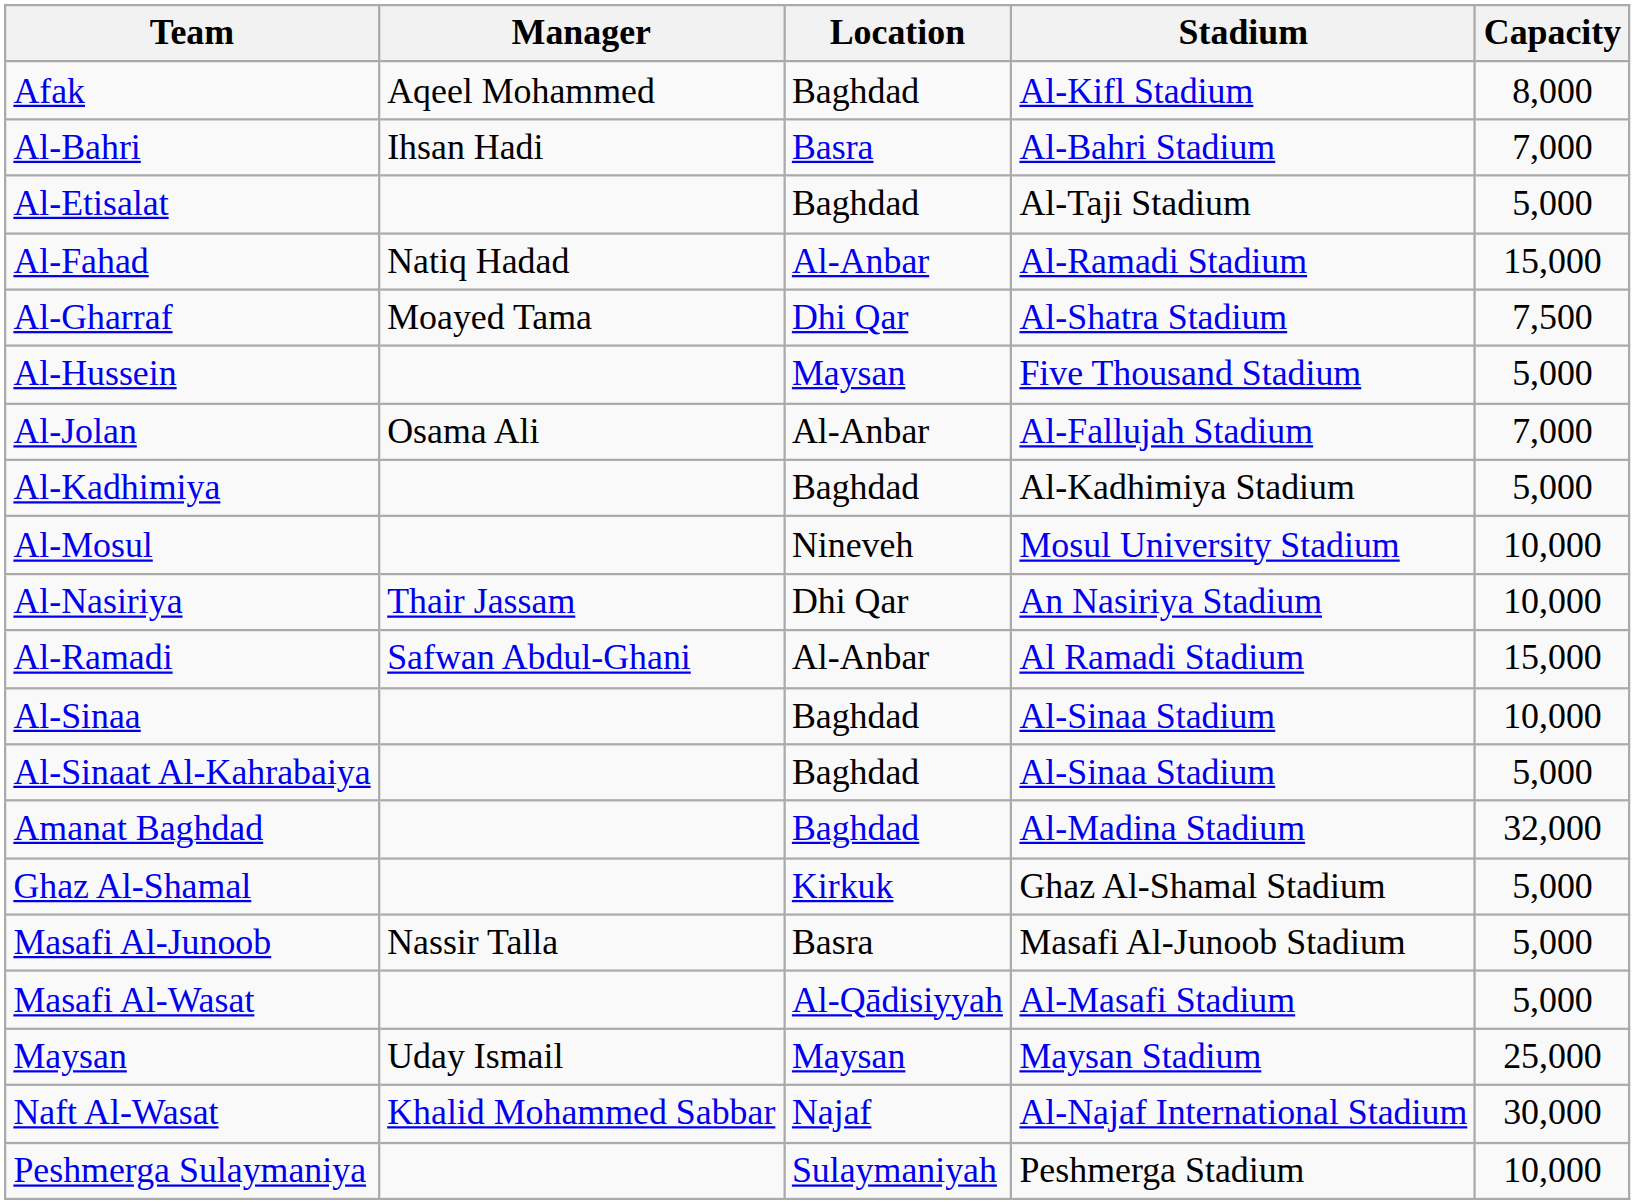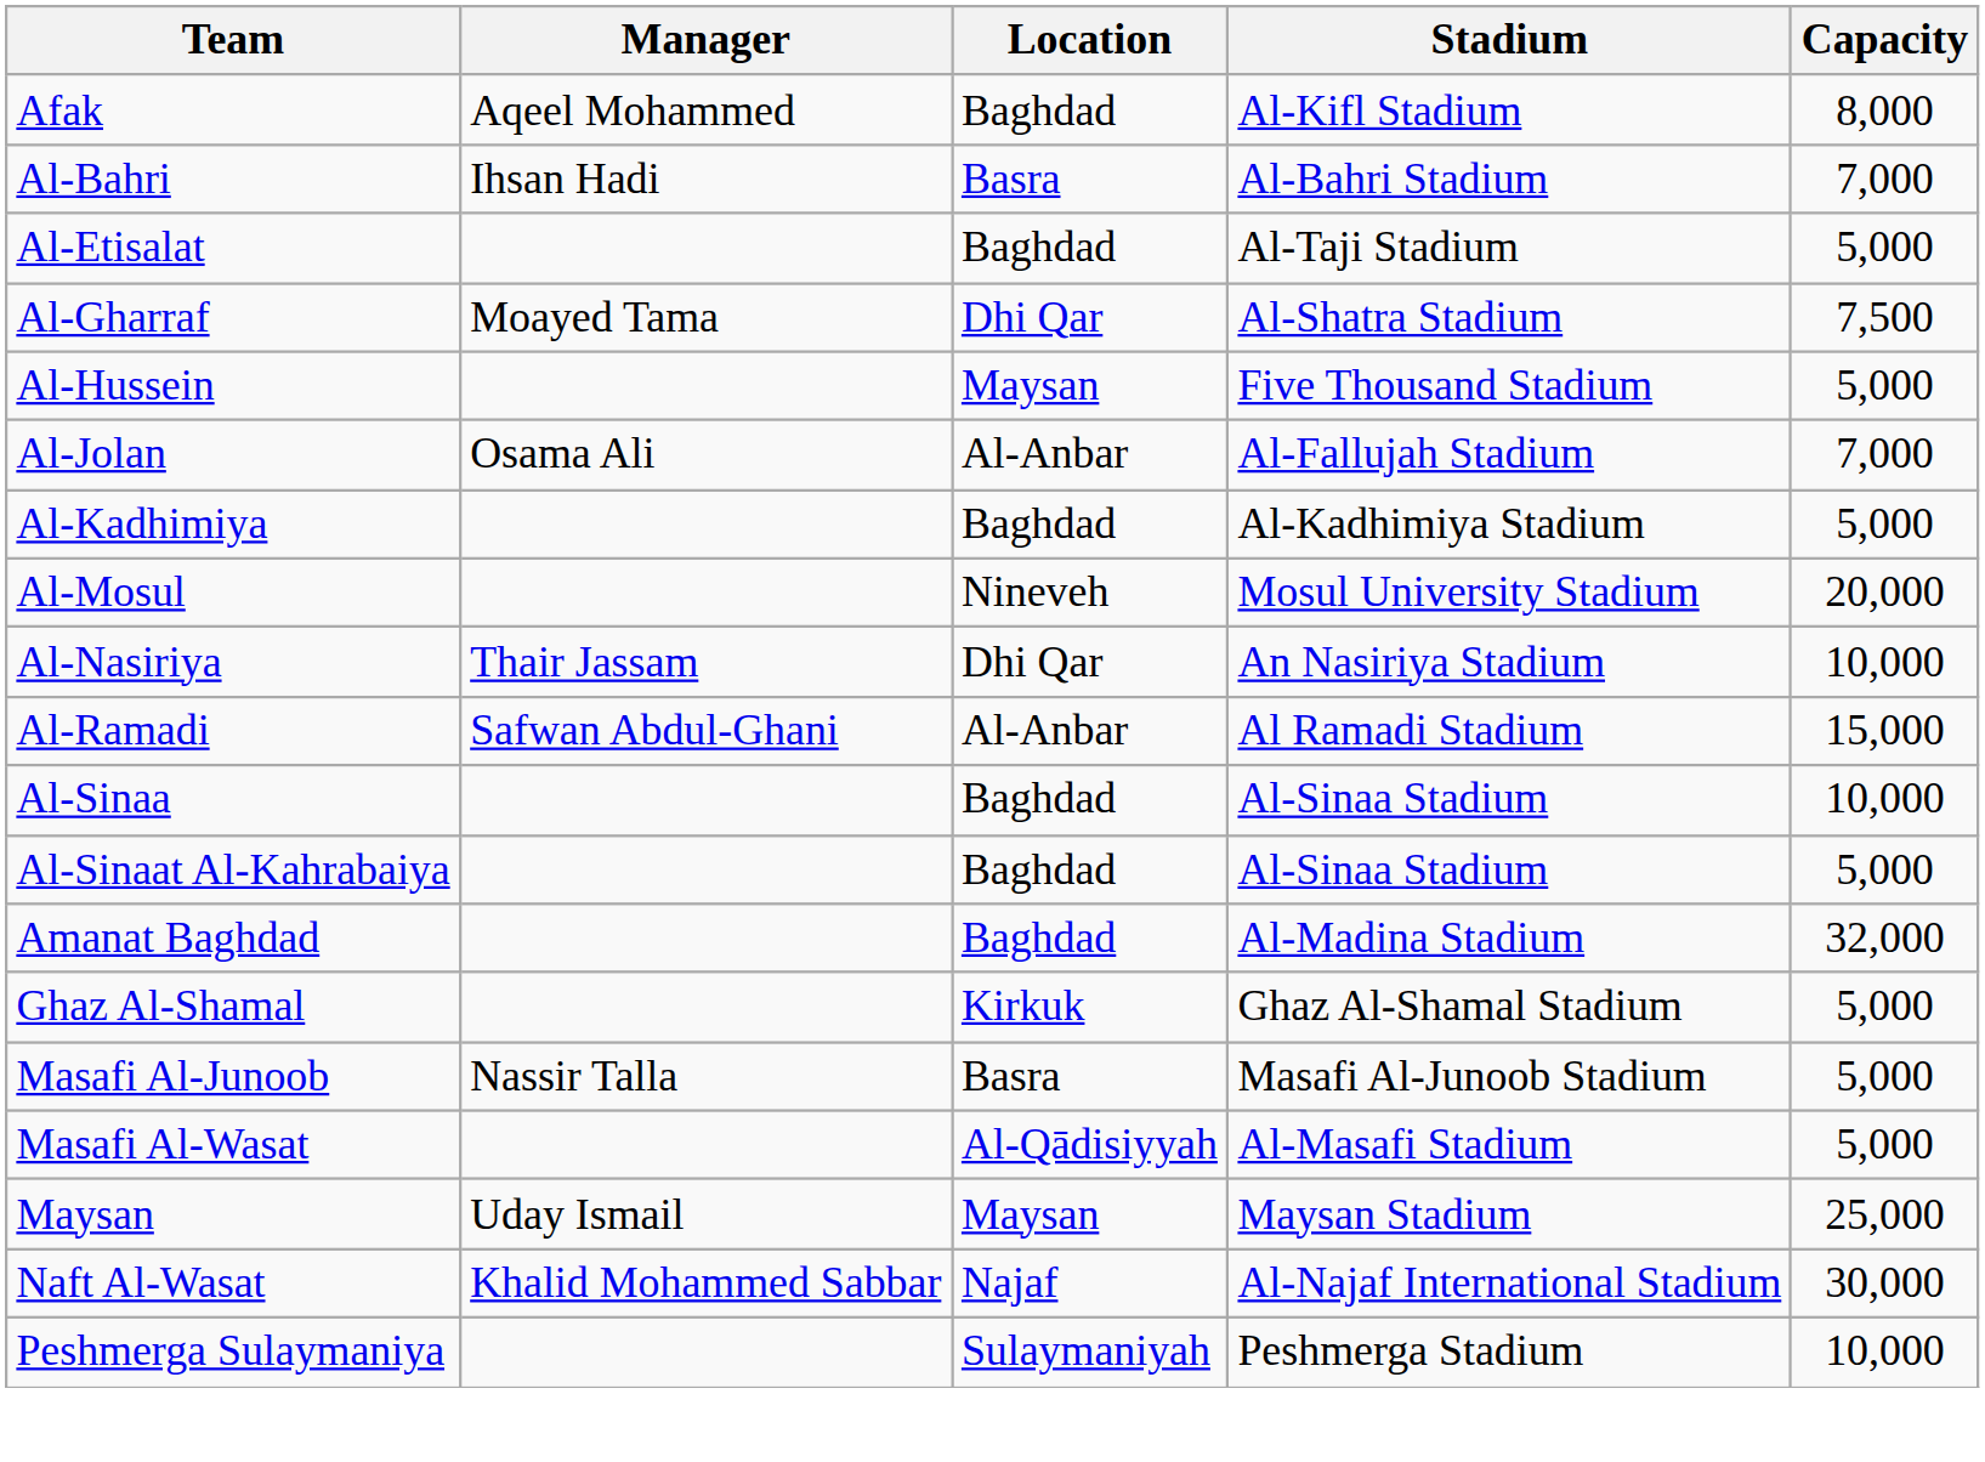- row: Al-Fahad | Natiq Hadad | Al-Anbar | Al-Ramadi Stadium | 15,000
Al-Mosul | Capacity: 10,000 -> 20,000
